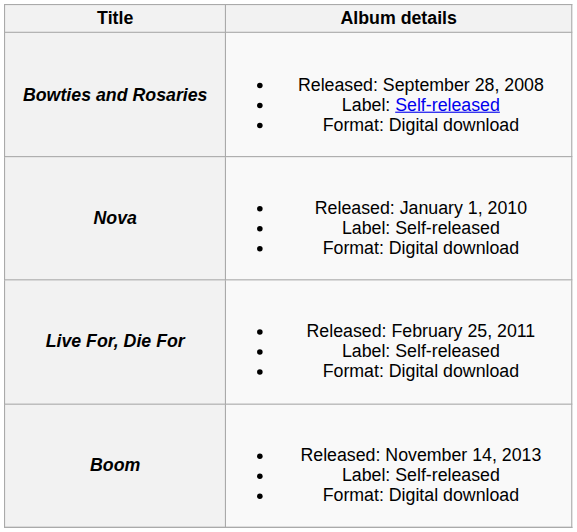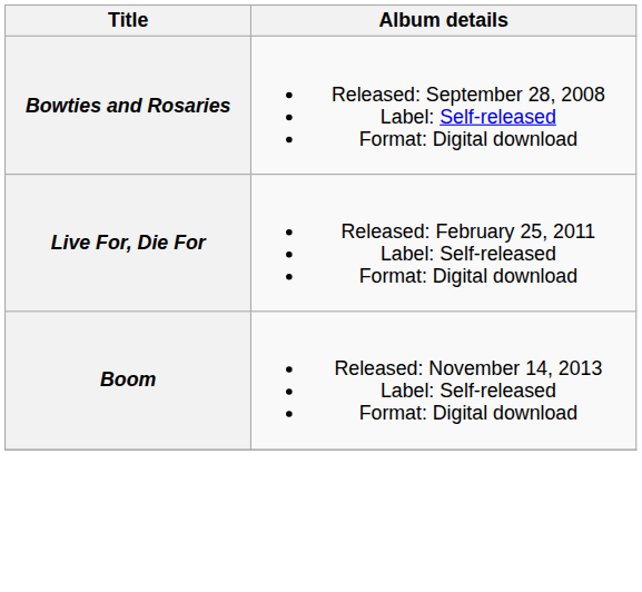- row: Nova | Released: January 1, 2010 Label: Self-released Format: Digital download
